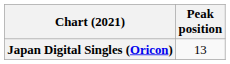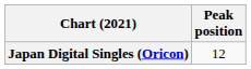Japan Digital Singles (Oricon) | Peak position: 13 -> 12
